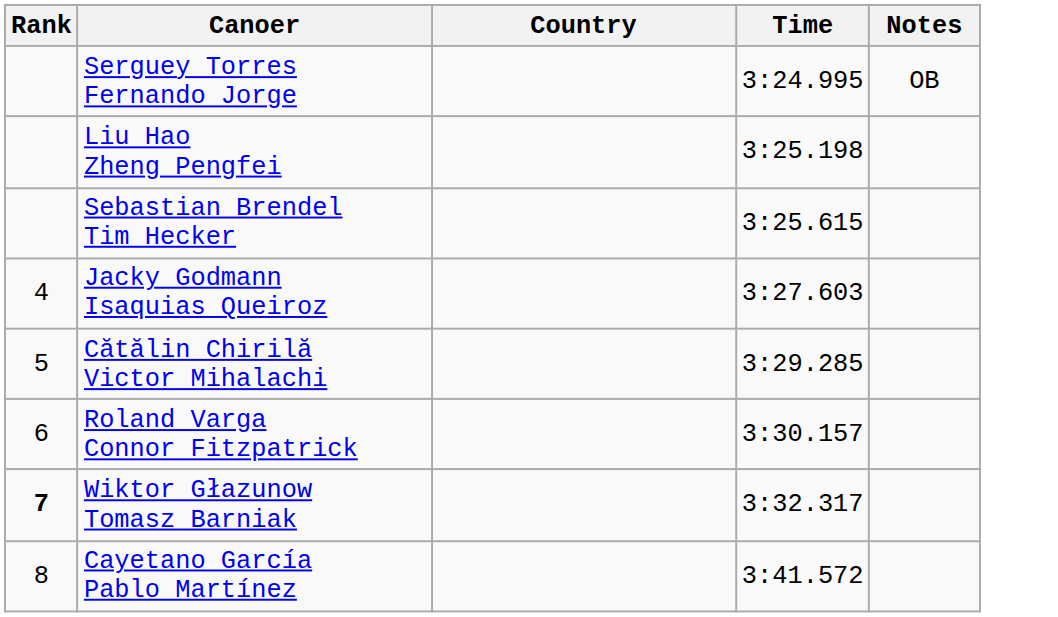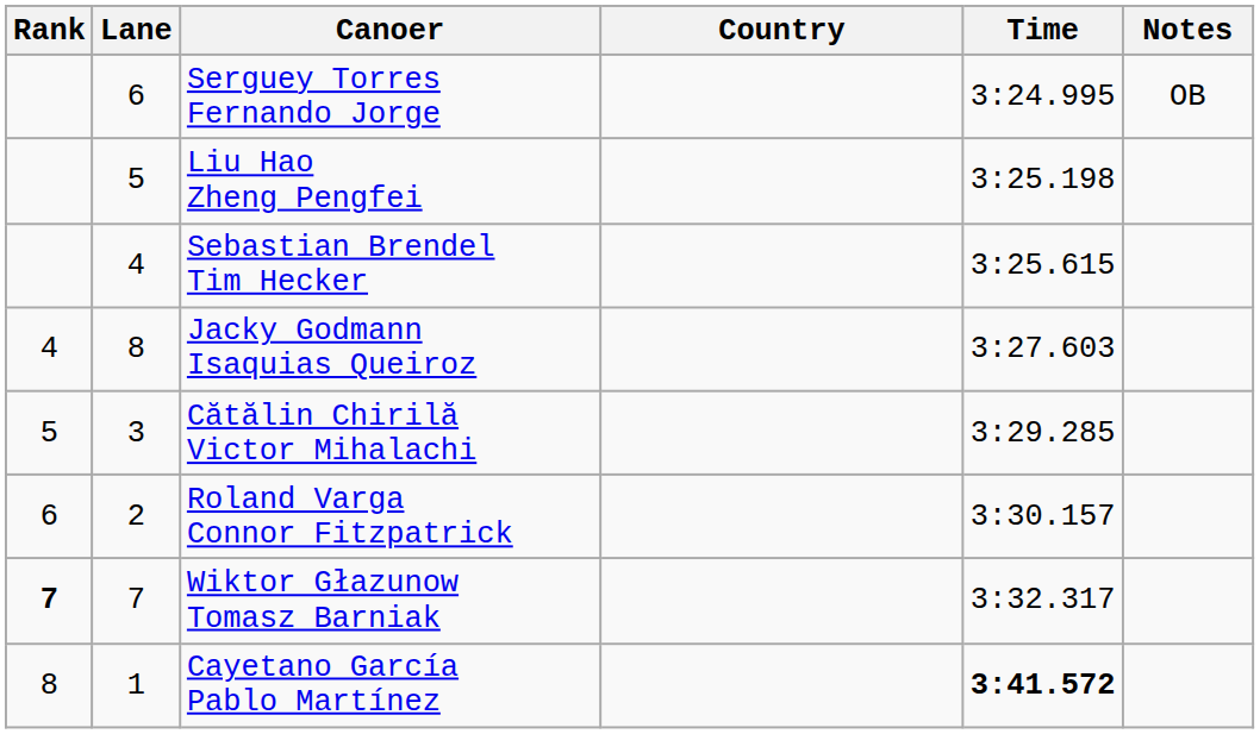+ column: Lane | 6 | 5 | 4 | 8 | 3 | 2 | 7 | 1
Cayetano García Pablo Martínez | Time: normal -> bold
